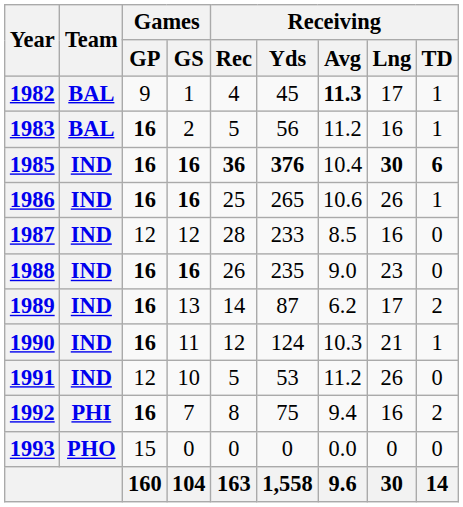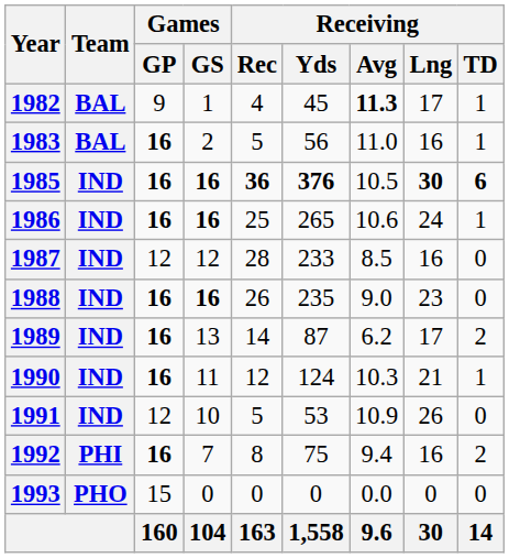1983 | Receiving / Avg: 11.2 -> 11.0
1985 | Receiving / Avg: 10.4 -> 10.5
1986 | Receiving / Lng: 26 -> 24
1991 | Receiving / Avg: 11.2 -> 10.9
